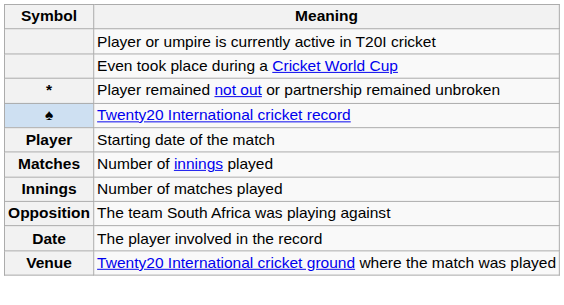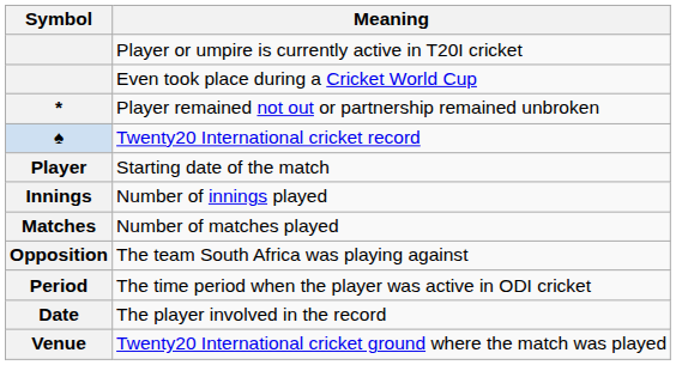Number of innings played | Symbol: Matches -> Innings
Number of matches played | Symbol: Innings -> Matches
+ row: Period | The time period when the player was active in ODI cricket
